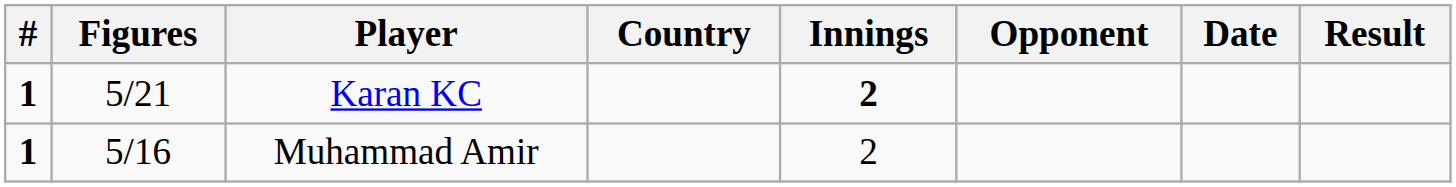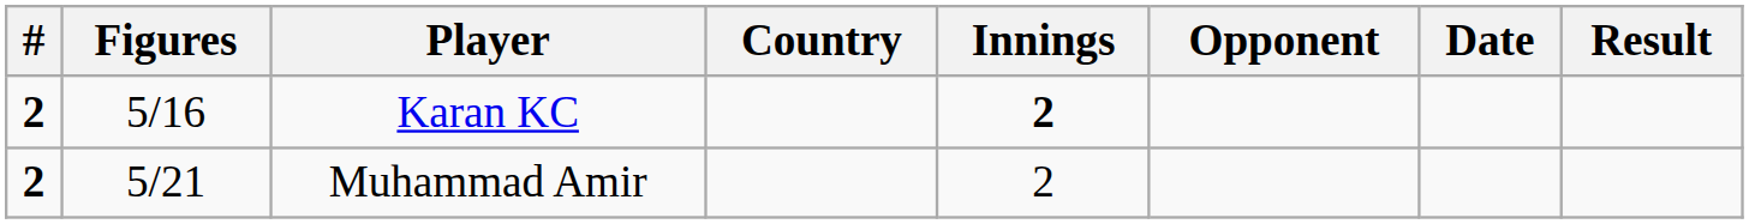Karan KC | #: 1 -> 2
Karan KC | Figures: 5/21 -> 5/16
Muhammad Amir | #: 1 -> 2
Muhammad Amir | Figures: 5/16 -> 5/21
